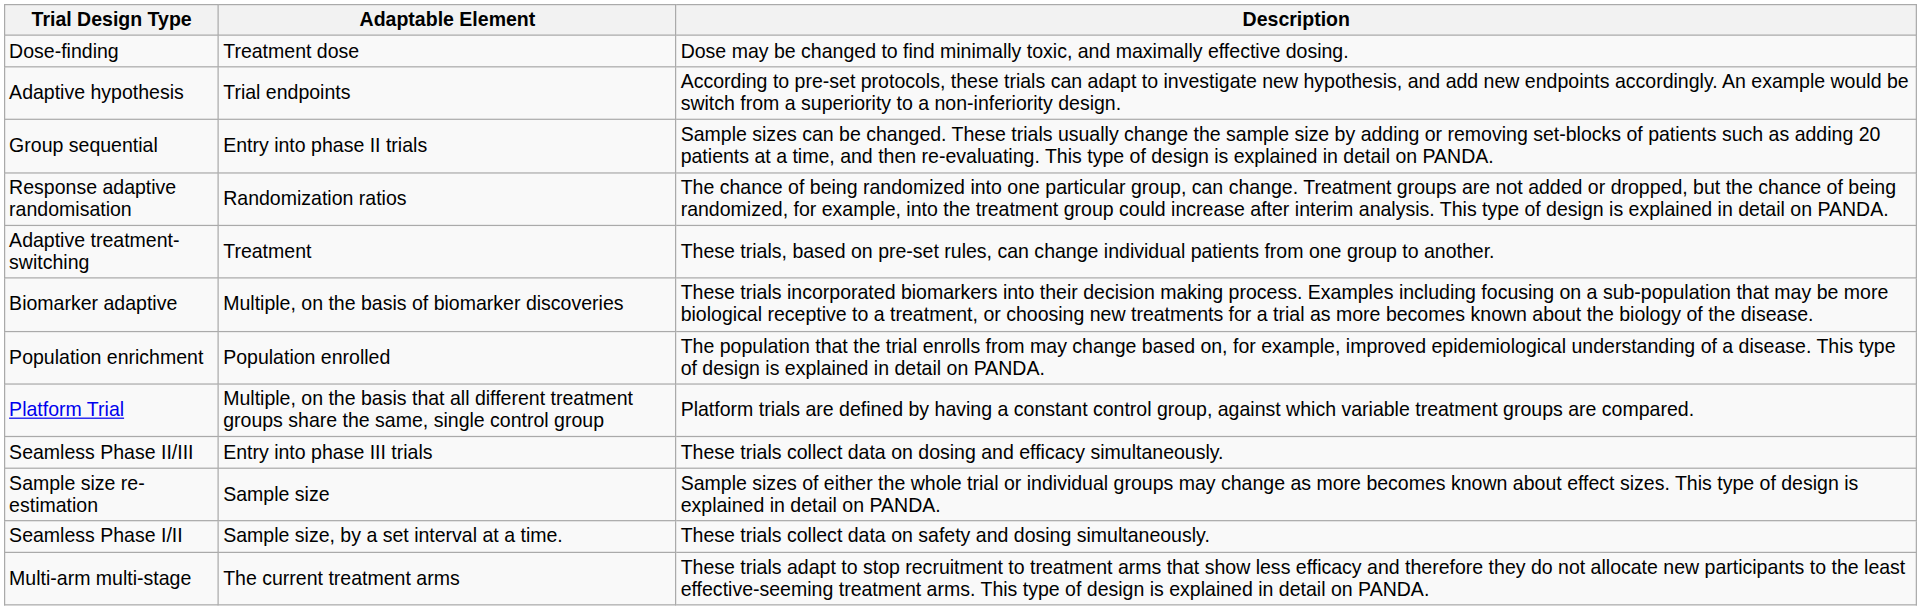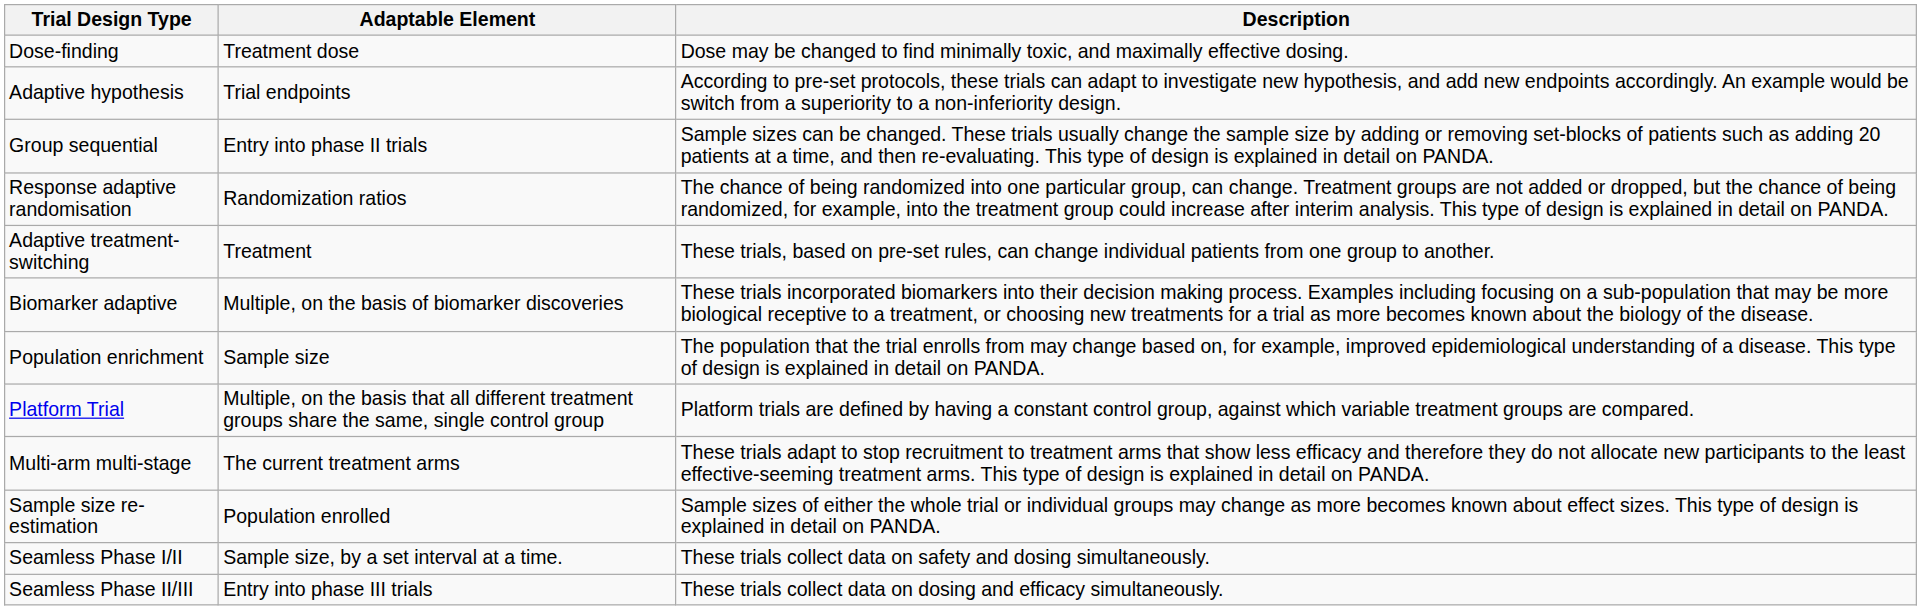Population enrichment | Adaptable Element: Population enrolled -> Sample size
rows swapped: Multi-arm multi-stage <-> Seamless Phase II/III
Sample size re-estimation | Adaptable Element: Sample size -> Population enrolled
